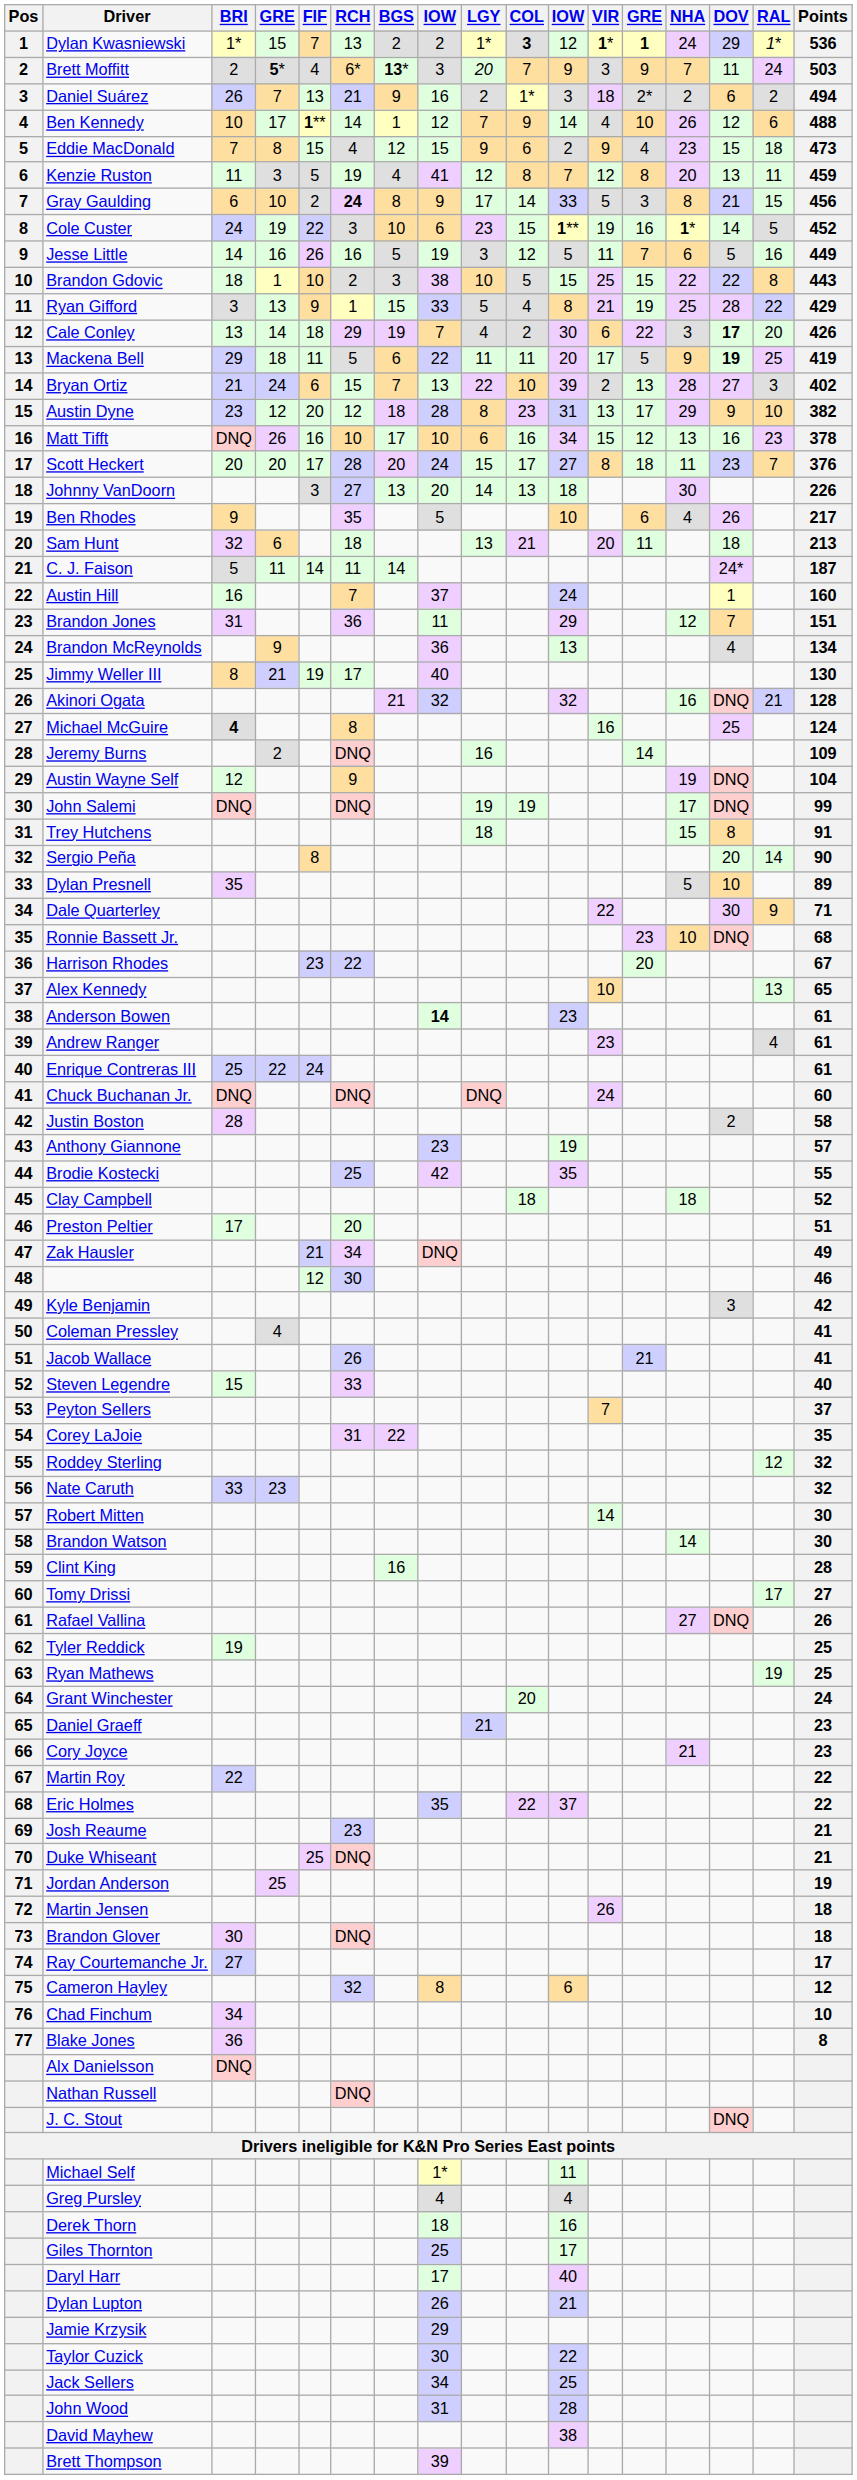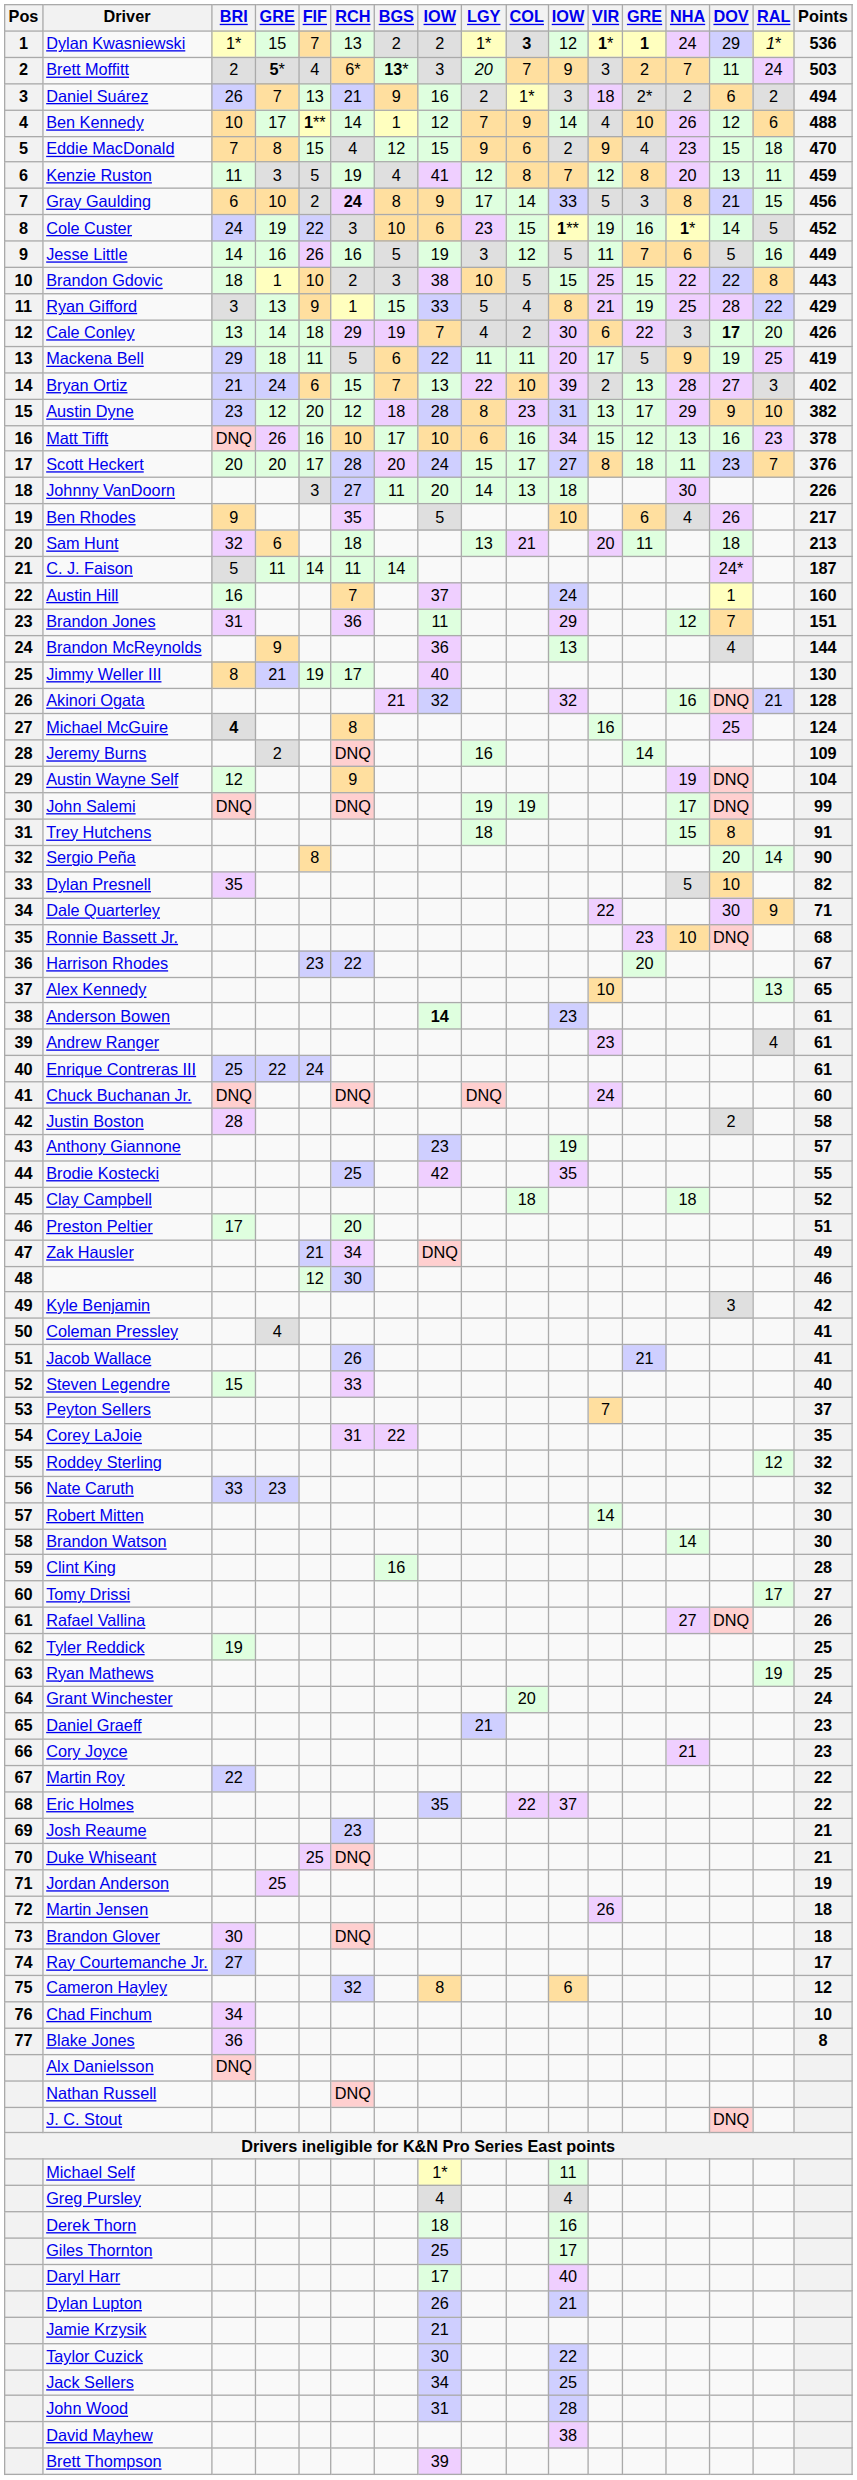Brett Moffitt | column 13: 9 -> 2
Eddie MacDonald | Points: 473 -> 470
Mackena Bell | DOV: bold -> normal
Johnny VanDoorn | BGS: 13 -> 11
Brandon McReynolds | Points: 134 -> 144
Dylan Presnell | Points: 89 -> 82
Jamie Krzysik | column 8: 29 -> 21
